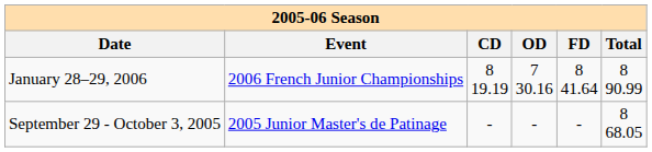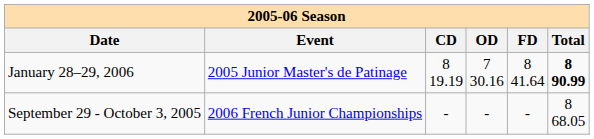January 28–29, 2006 | Event: 2006 French Junior Championships -> 2005 Junior Master's de Patinage
January 28–29, 2006 | Total: normal -> bold
September 29 - October 3, 2005 | Event: 2005 Junior Master's de Patinage -> 2006 French Junior Championships
